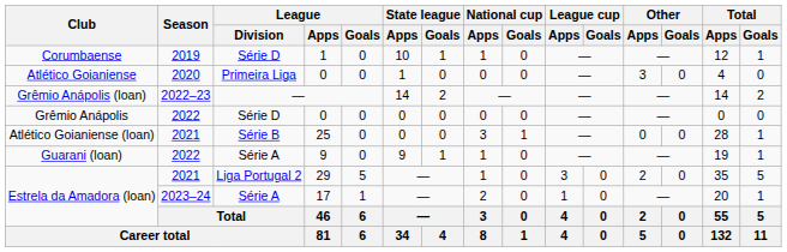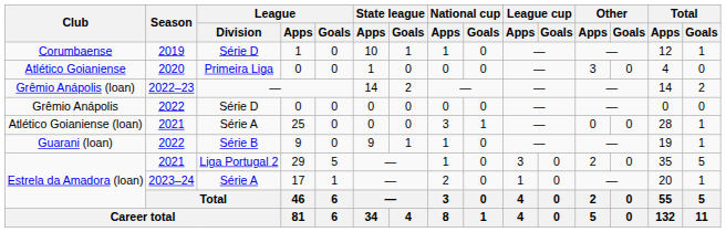Atlético Goianiense (loan) | League / Division: Série B -> Série A
Guarani (loan) | League / Division: Série A -> Série B
